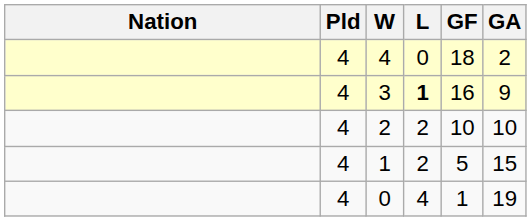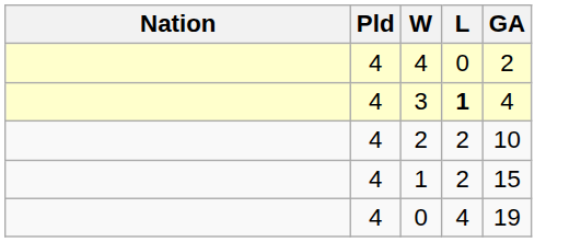- column: GF | 18 | 16 | 10 | 5 | 1
3 | GA: 9 -> 4
